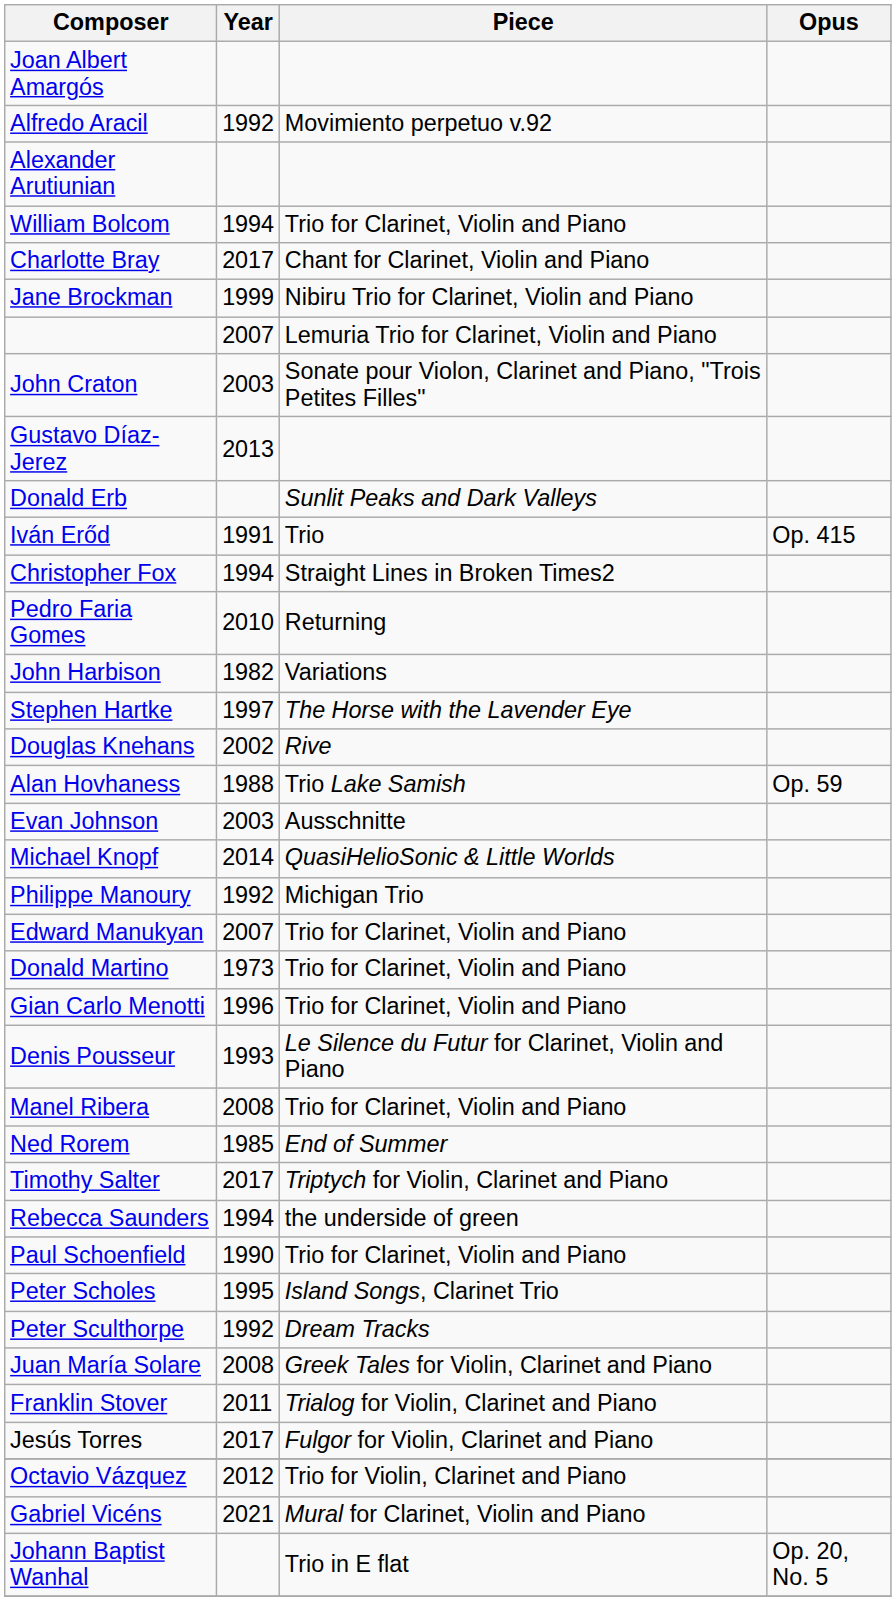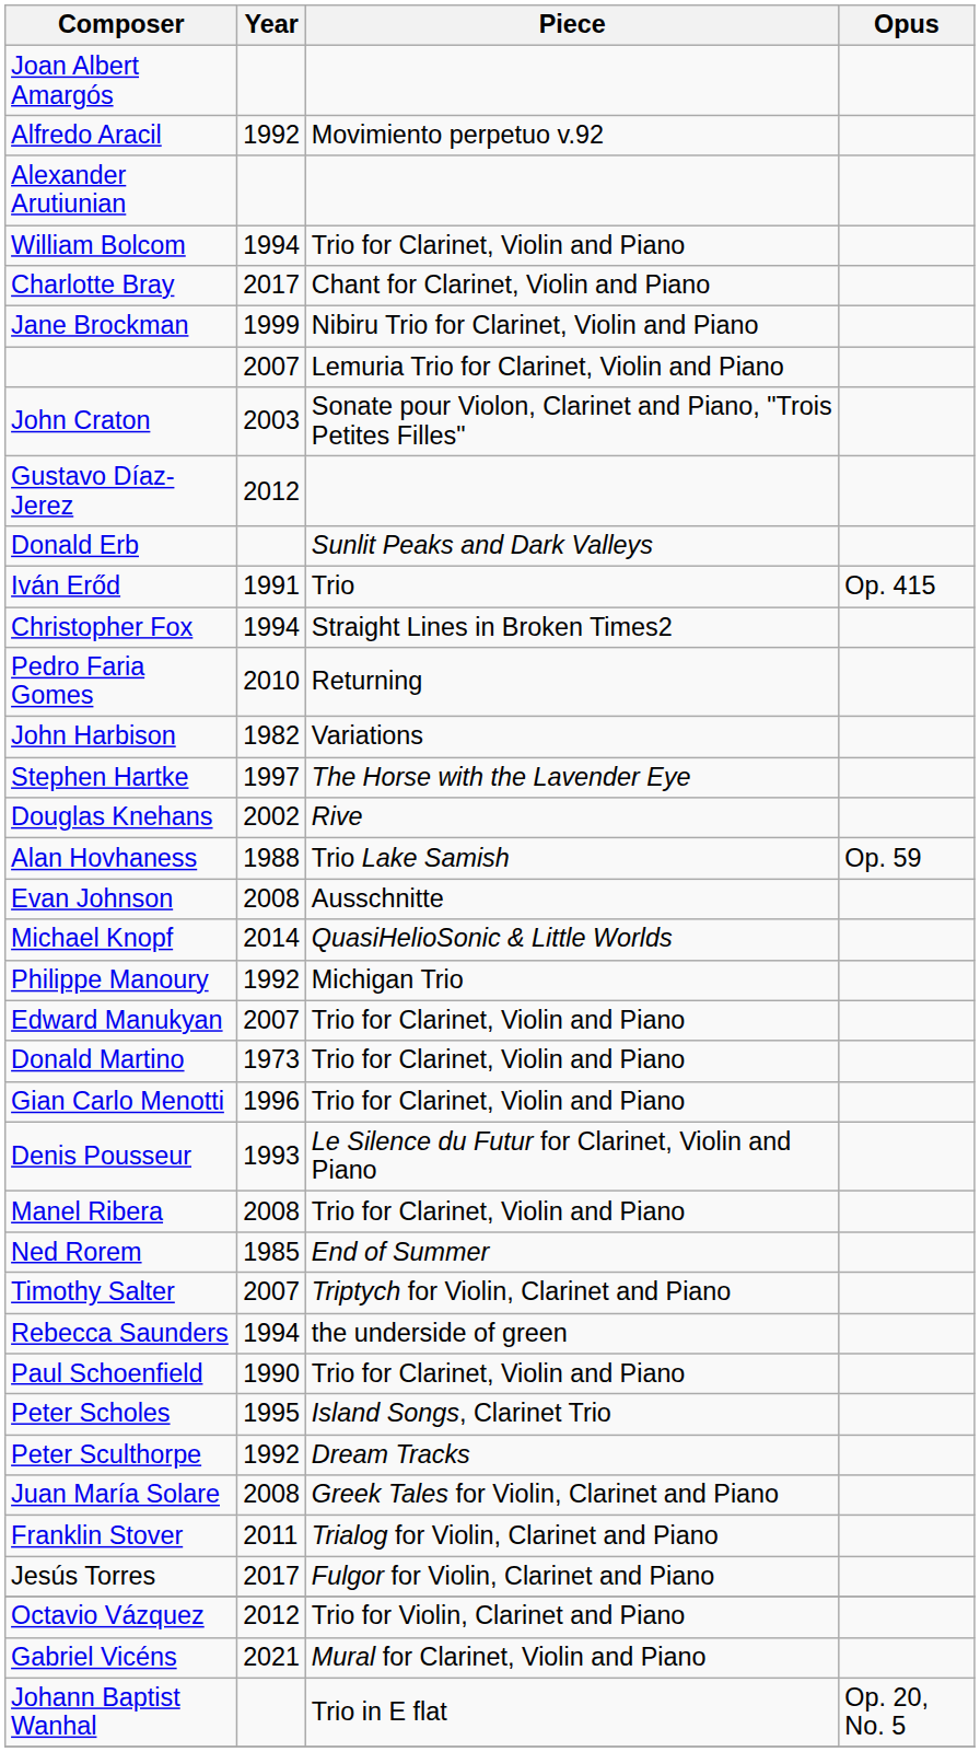Gustavo Díaz-Jerez | Year: 2013 -> 2012
Evan Johnson | Year: 2003 -> 2008
Timothy Salter | Year: 2017 -> 2007
